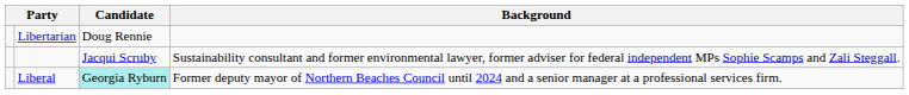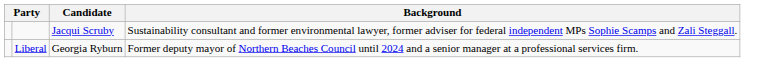- row: Libertarian | Doug Rennie
Liberal | Candidate: paleturquoise background -> no background
